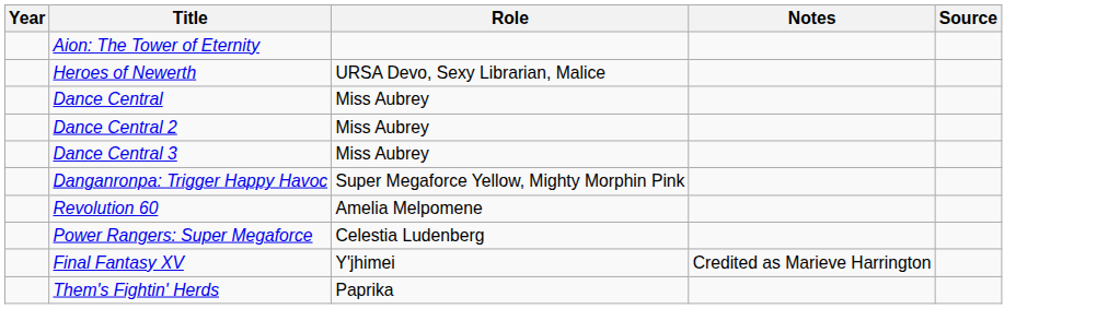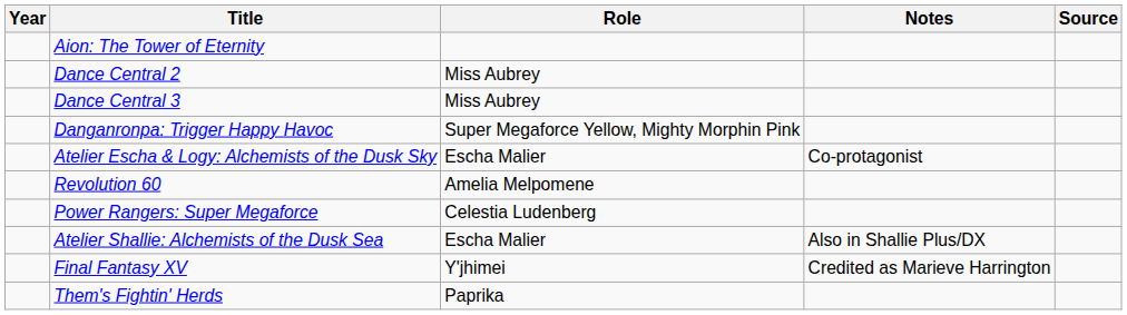- row: Heroes of Newerth | URSA Devo, Sexy Librarian, Malice
- row: Dance Central | Miss Aubrey
+ row: Atelier Escha & Logy: Alchemists of the Dusk Sky | Escha Malier | Co-protagonist
+ row: Atelier Shallie: Alchemists of the Dusk Sea | Escha Malier | Also in Shallie Plus/DX
